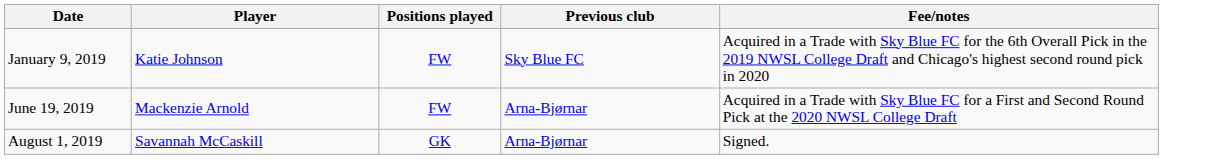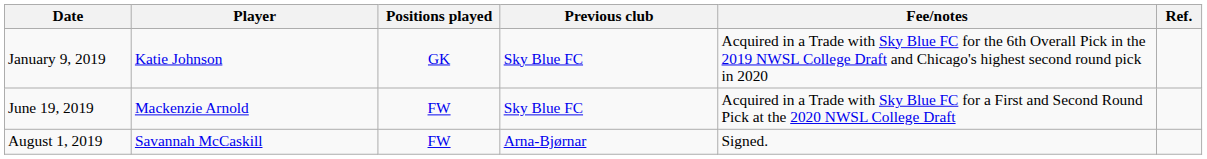+ column: Ref.
January 9, 2019 | Positions played: FW -> GK
June 19, 2019 | Previous club: Arna-Bjørnar -> Sky Blue FC
August 1, 2019 | Positions played: GK -> FW
